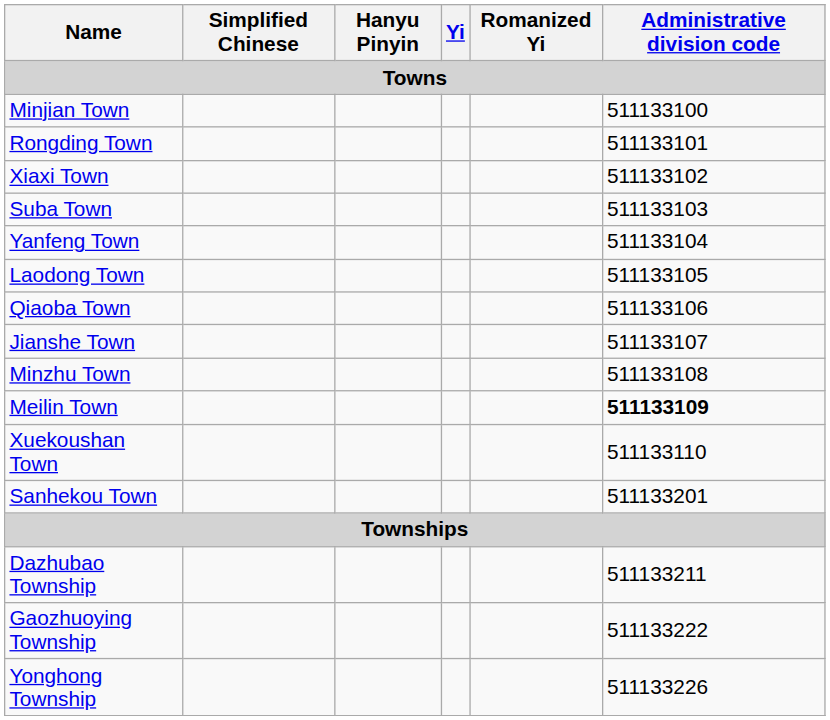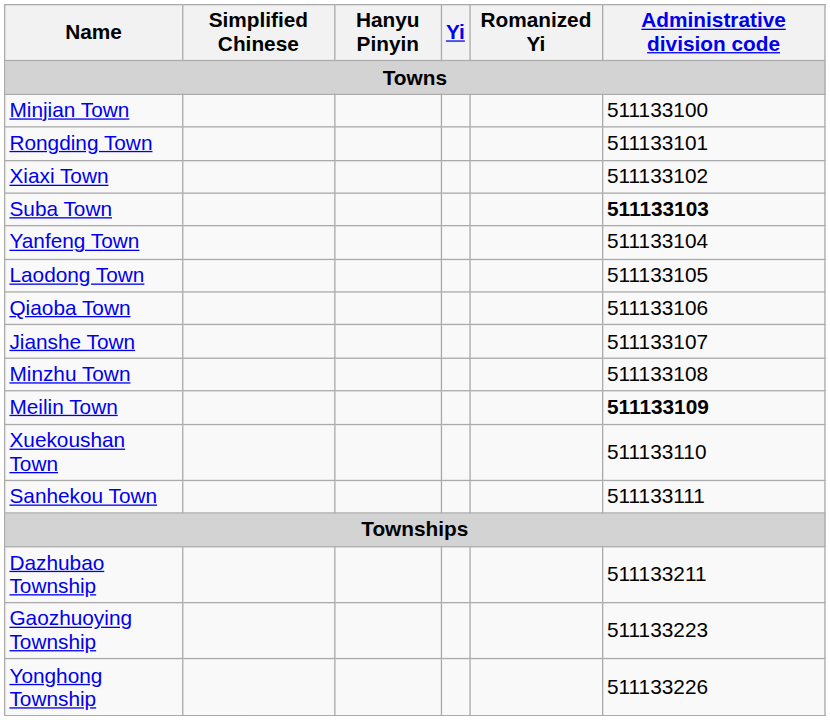Suba Town | Administrative division code: normal -> bold
Sanhekou Town | Administrative division code: 511133201 -> 511133111
Gaozhuoying Township | Administrative division code: 511133222 -> 511133223
